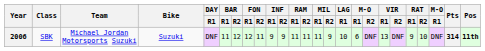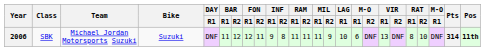2006 | INF / R2: 9 -> 8
2006 | RAT / R1: 9 -> 8
